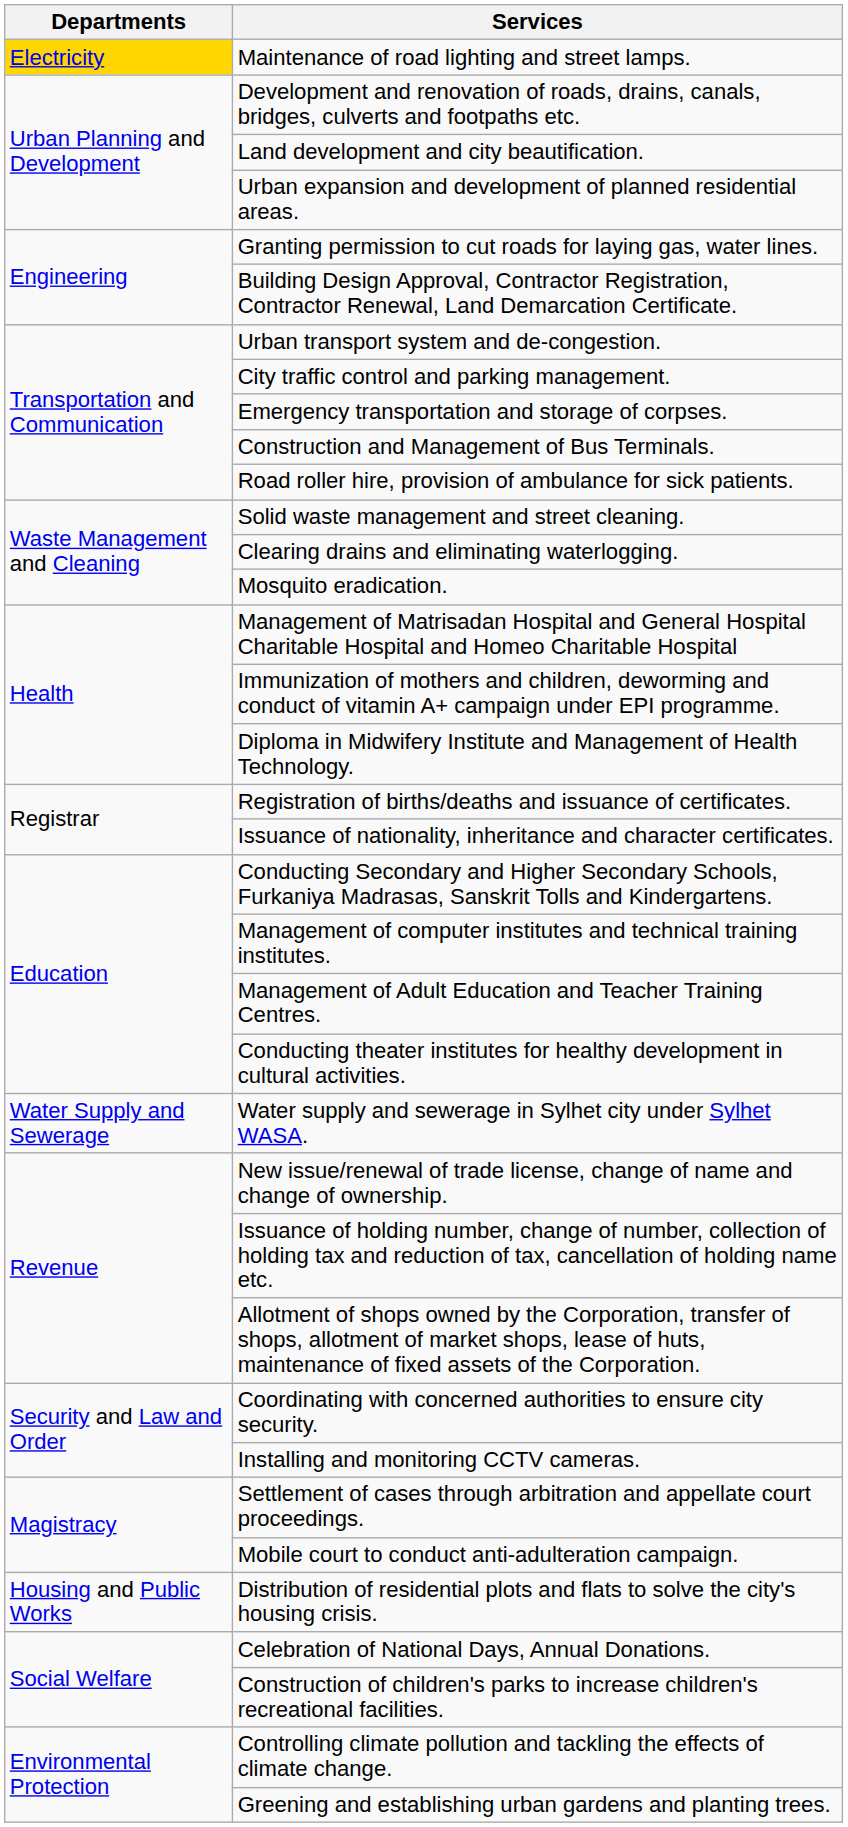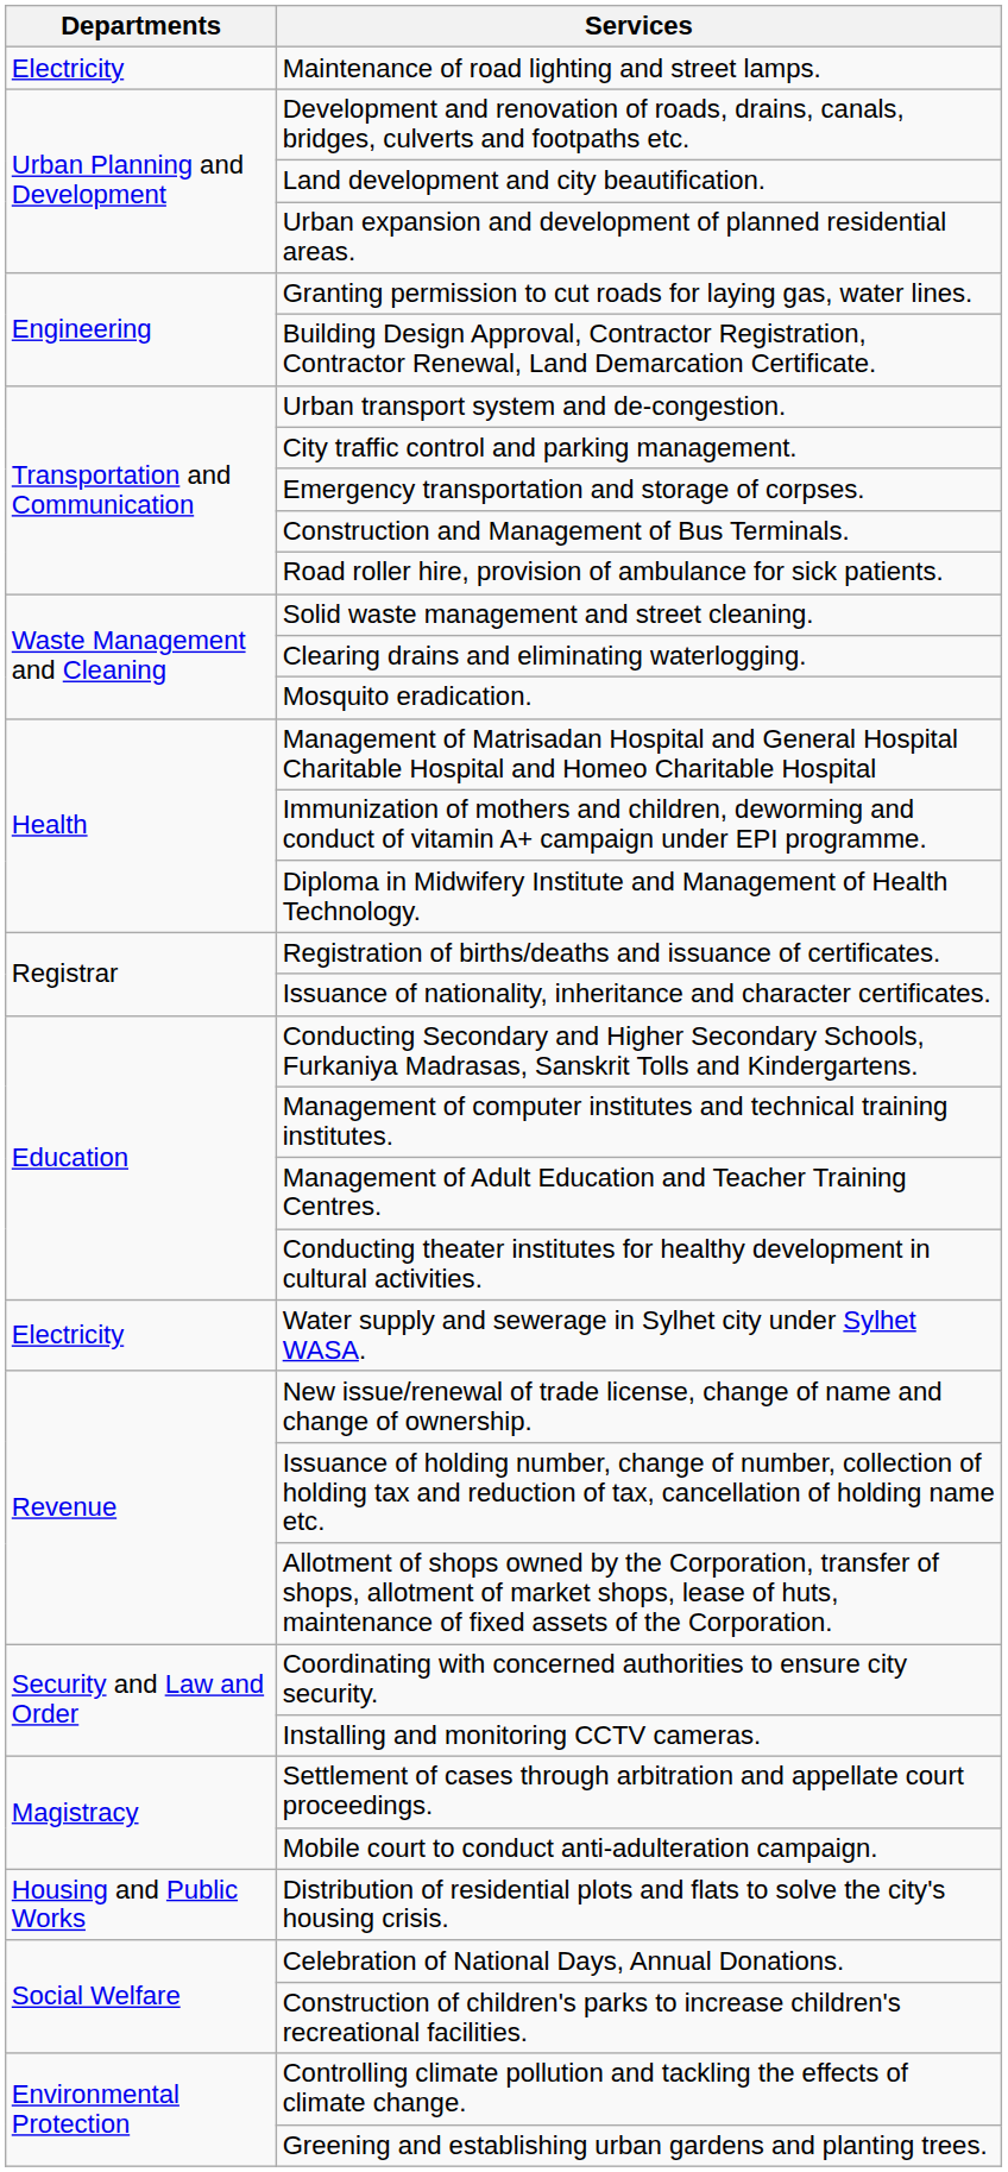Maintenance of road lighting and street lamps. | Departments: gold background -> no background
Water supply and sewerage in Sylhet city under Sylhet WASA. | Departments: Water Supply and Sewerage -> Electricity
